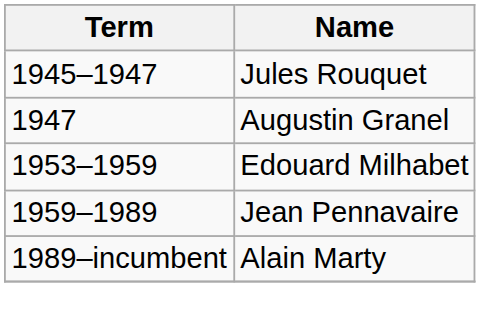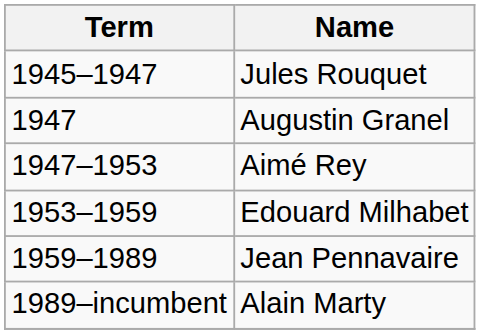+ row: 1947–1953 | Aimé Rey
